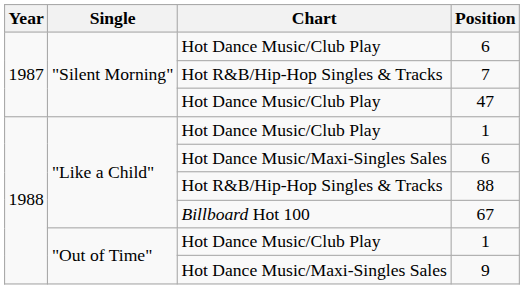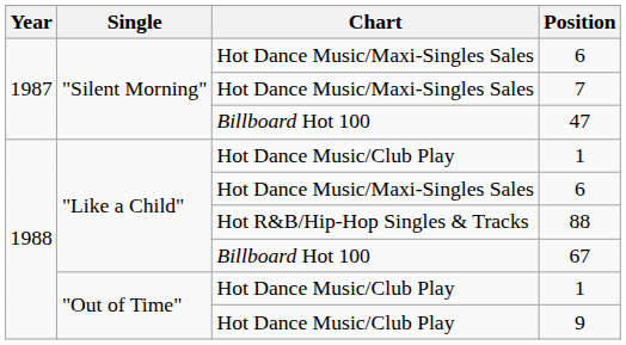"Silent Morning" / 6 | Chart: Hot Dance Music/Club Play -> Hot Dance Music/Maxi-Singles Sales
7 | Chart: Hot R&B/Hip-Hop Singles & Tracks -> Hot Dance Music/Maxi-Singles Sales
47 | Chart: Hot Dance Music/Club Play -> Billboard Hot 100
9 | Chart: Hot Dance Music/Maxi-Singles Sales -> Hot Dance Music/Club Play
